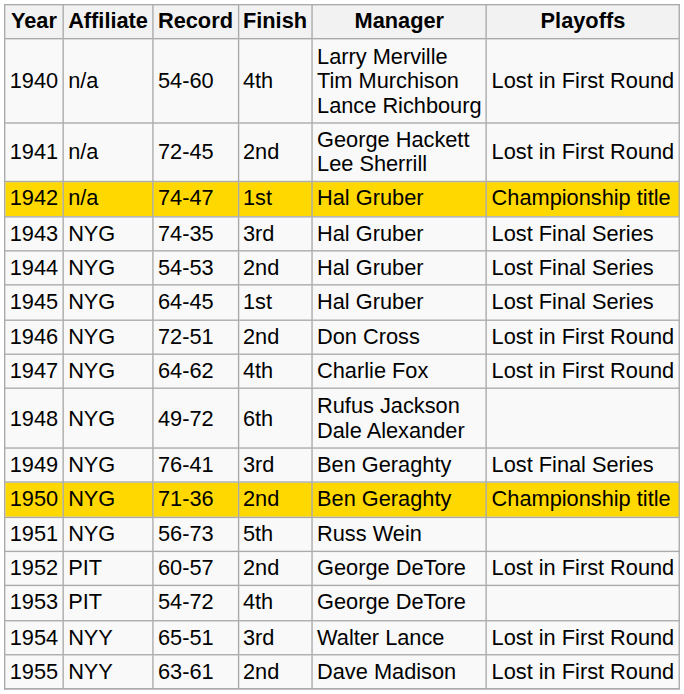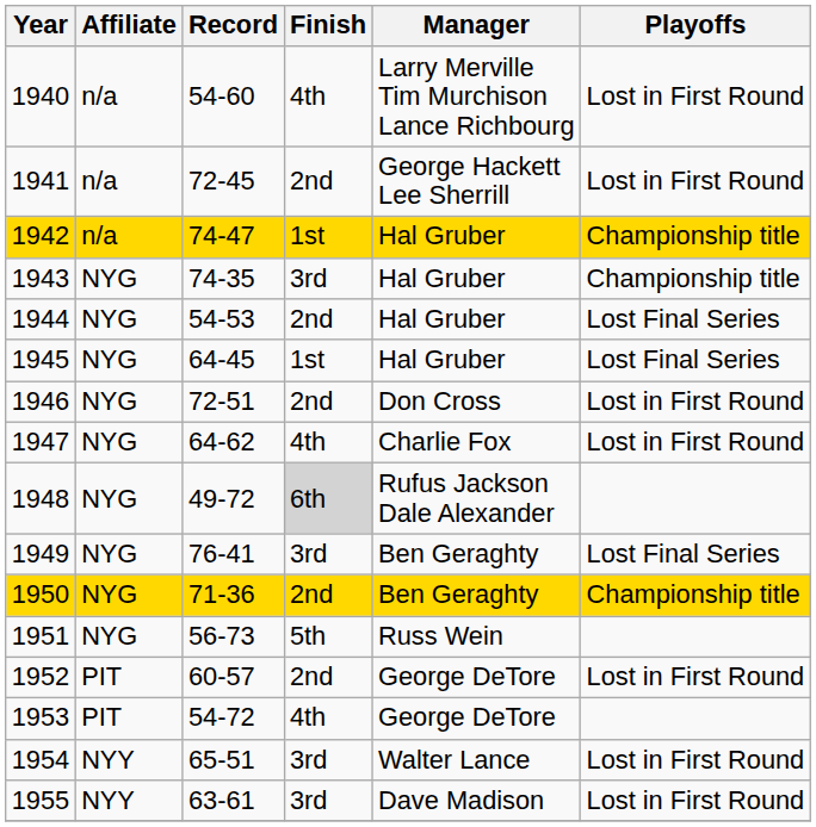1943 | Playoffs: Lost Final Series -> Championship title
1948 | Finish: no background -> lightgrey background
1955 | Finish: 2nd -> 3rd
